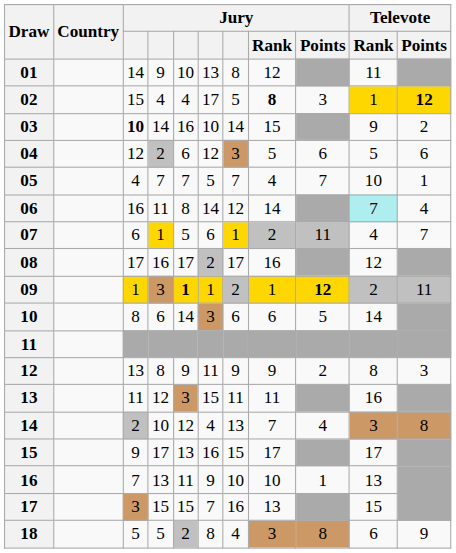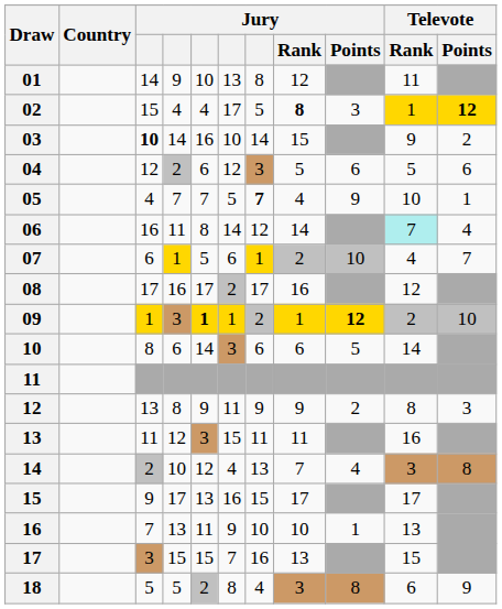05 | column 7: normal -> bold
05 | Jury / Points: 7 -> 9
07 | Jury / Points: 11 -> 10
09 | Televote / Points: 11 -> 10
